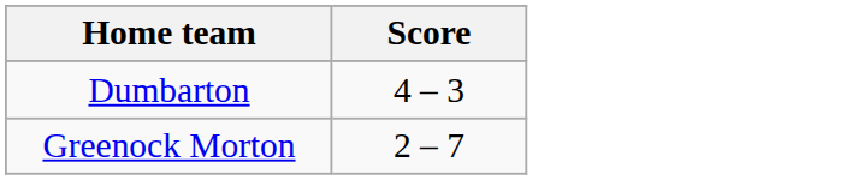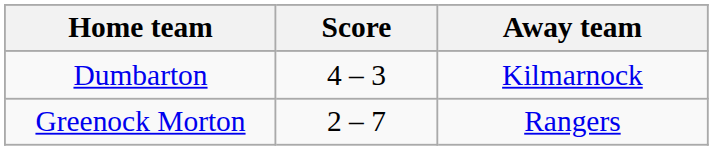+ column: Away team | Kilmarnock | Rangers
